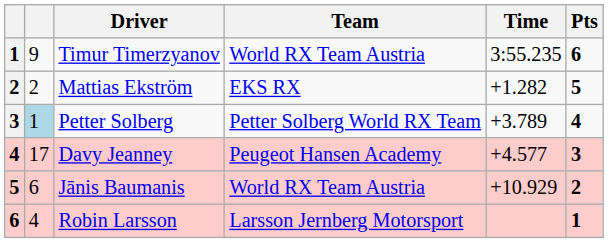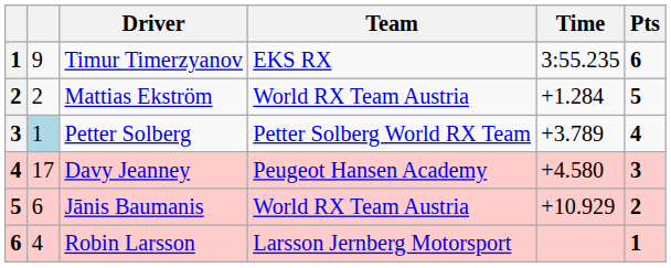Timur Timerzyanov | Team: World RX Team Austria -> EKS RX
Mattias Ekström | Team: EKS RX -> World RX Team Austria
Mattias Ekström | Time: +1.282 -> +1.284
Davy Jeanney | Time: +4.577 -> +4.580
